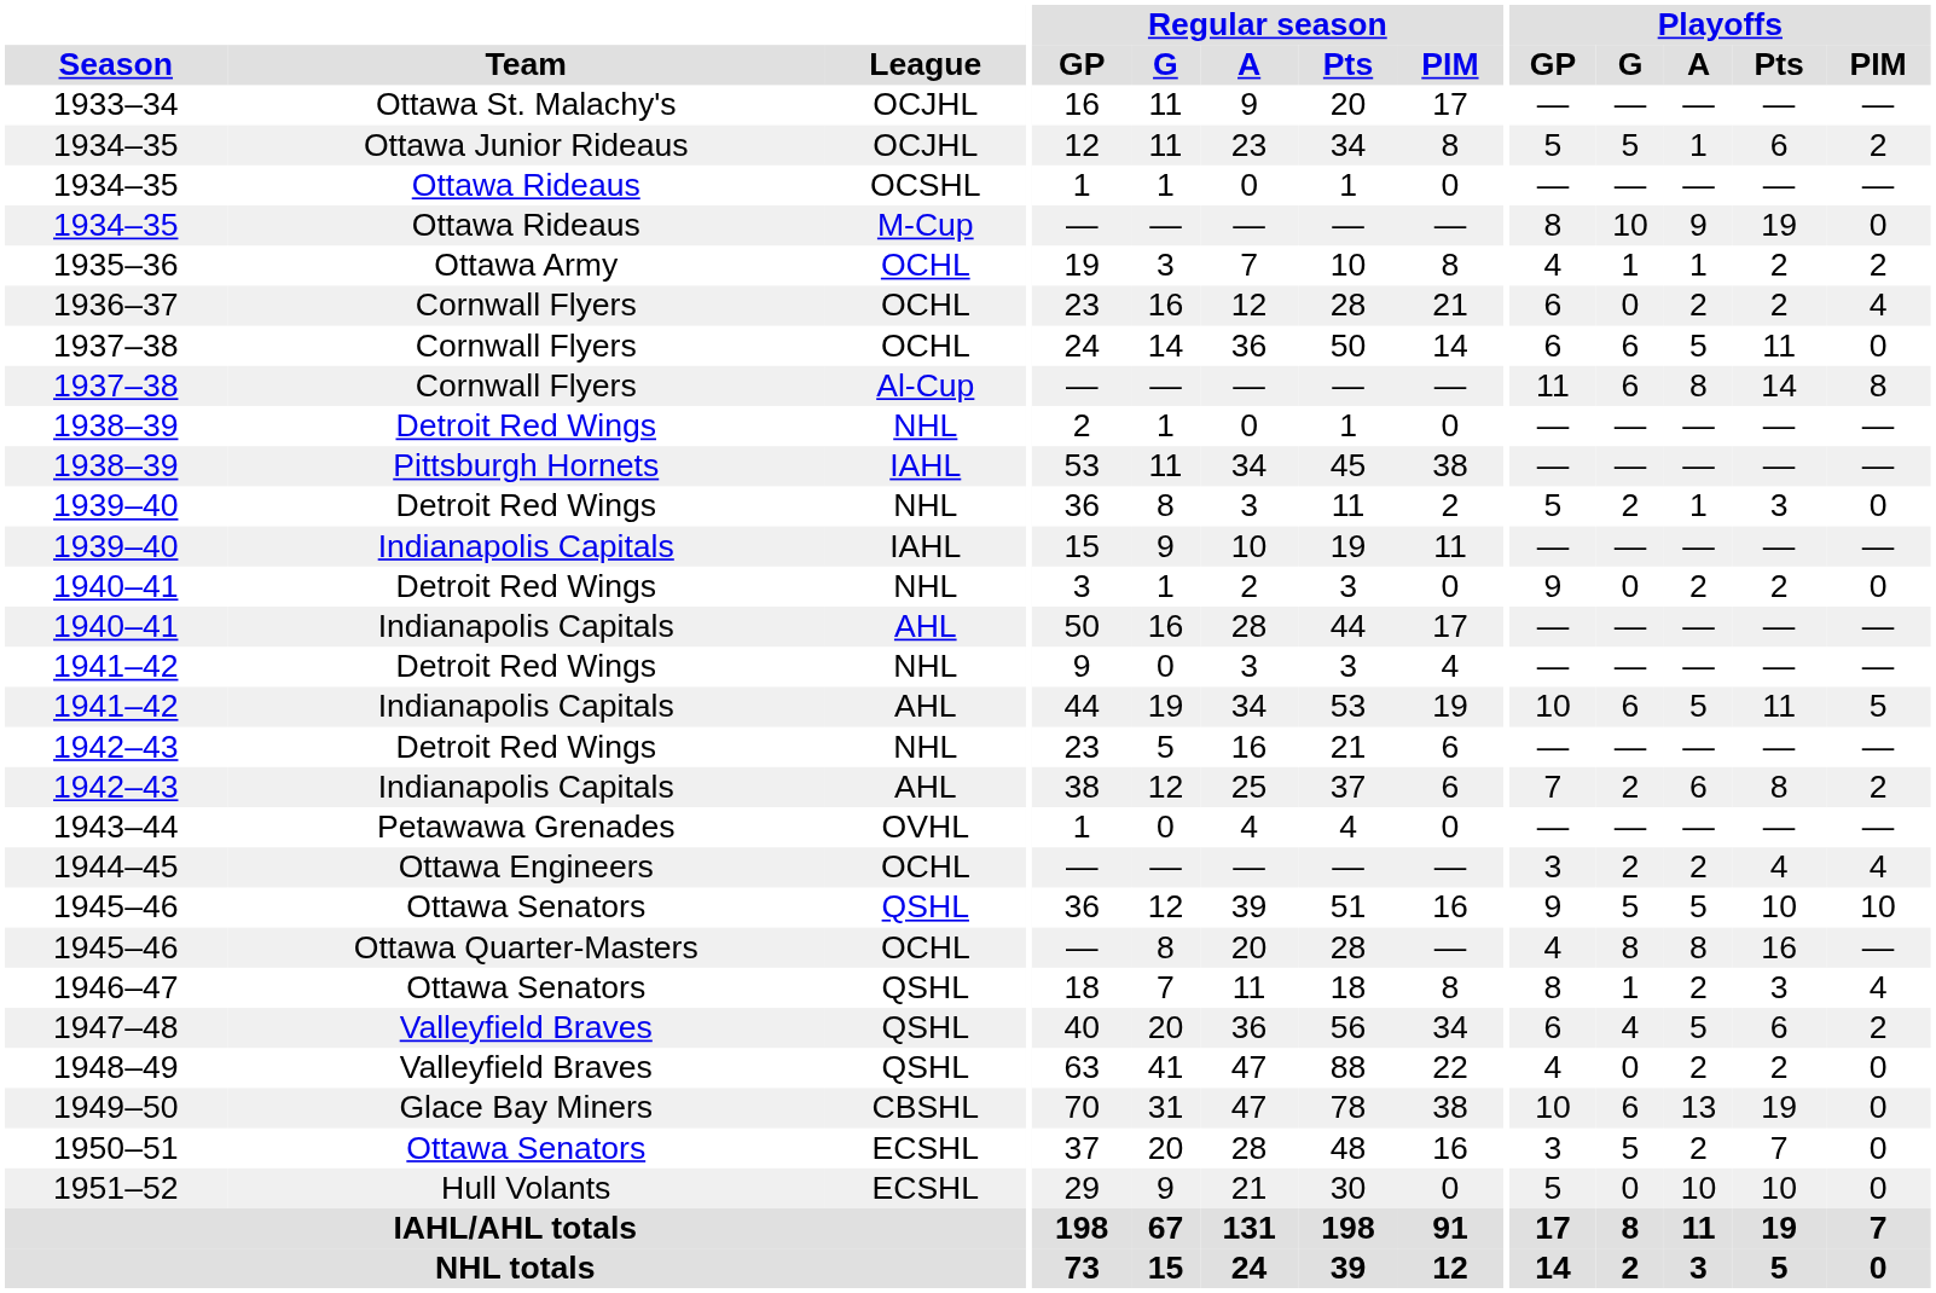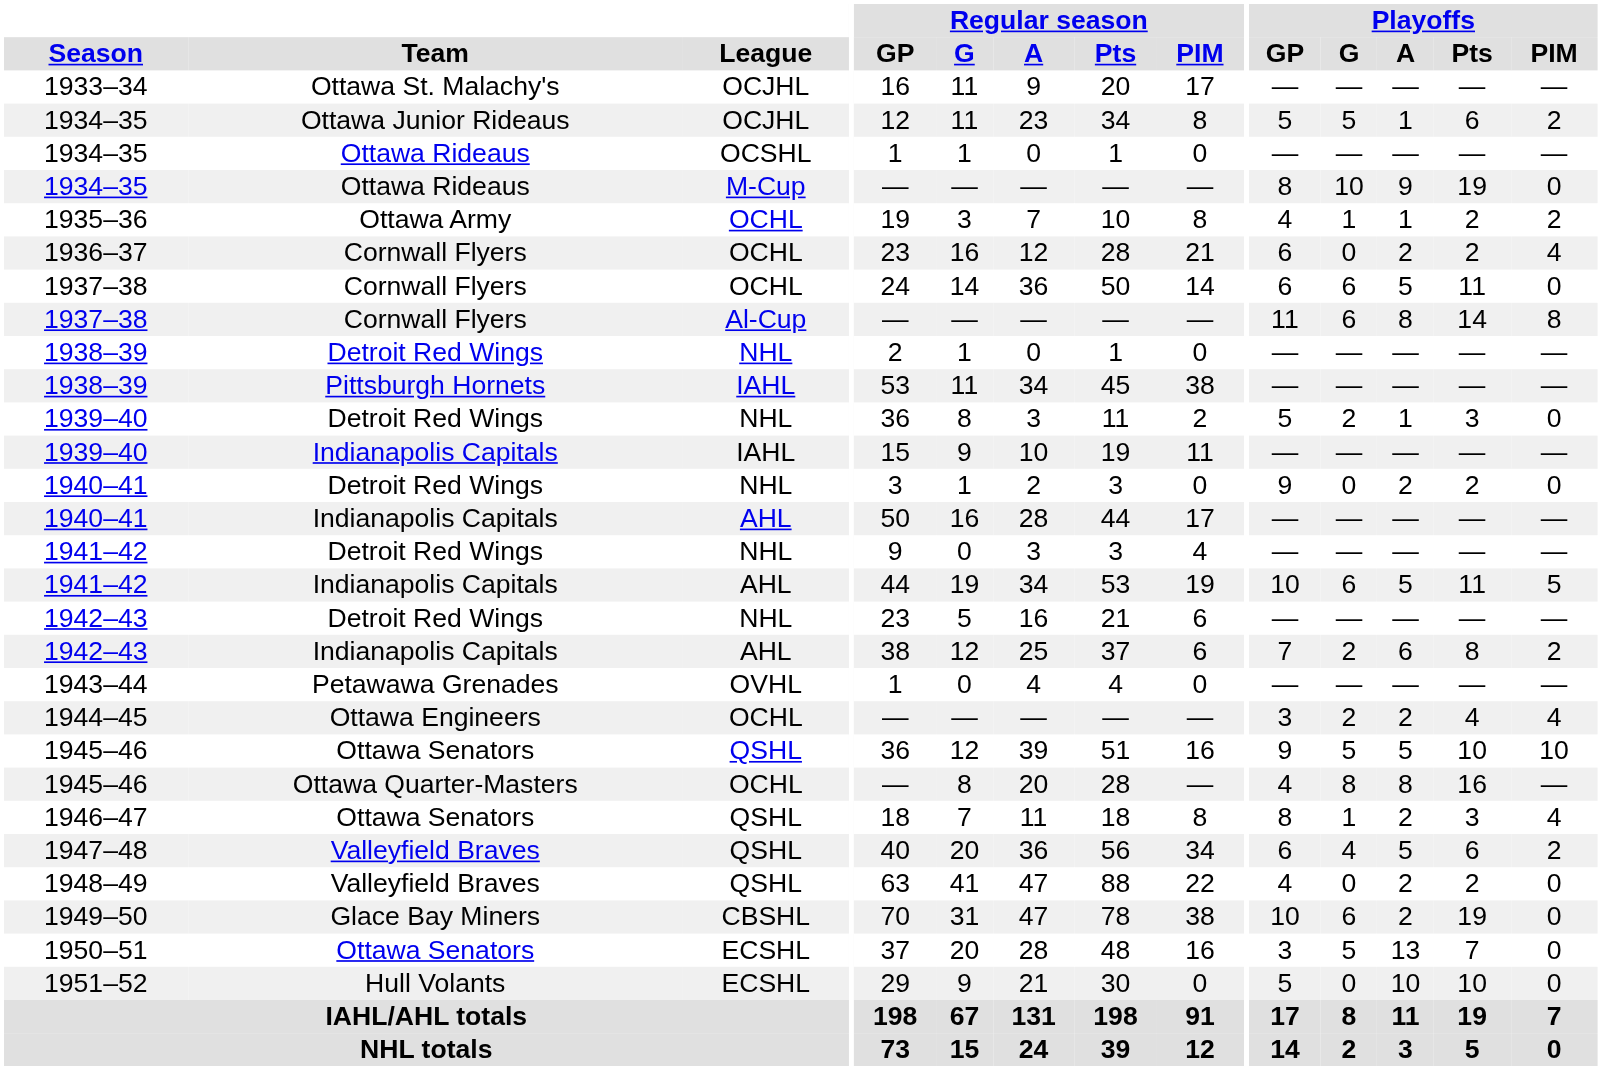1949–50 | Playoffs / A: 13 -> 2
1950–51 | Playoffs / A: 2 -> 13
